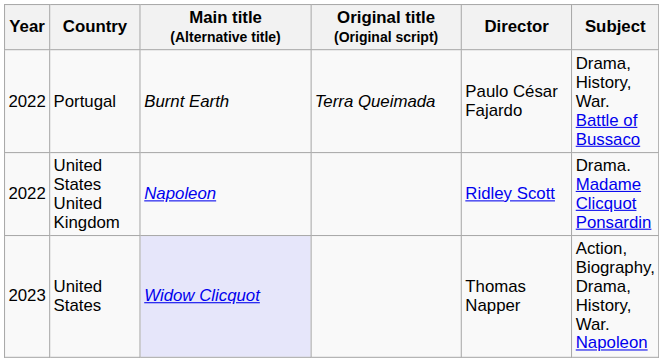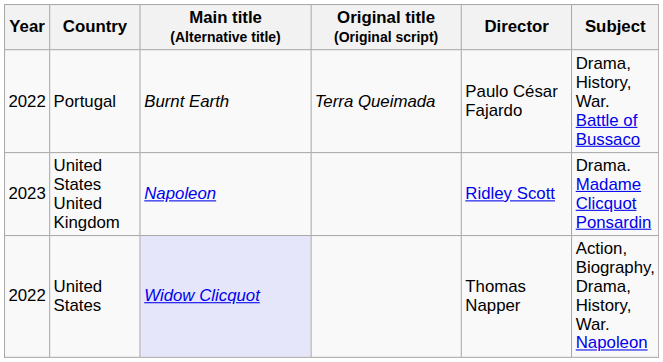United States United Kingdom | Year: 2022 -> 2023
United States | Year: 2023 -> 2022
